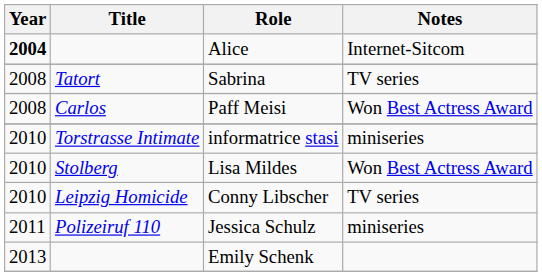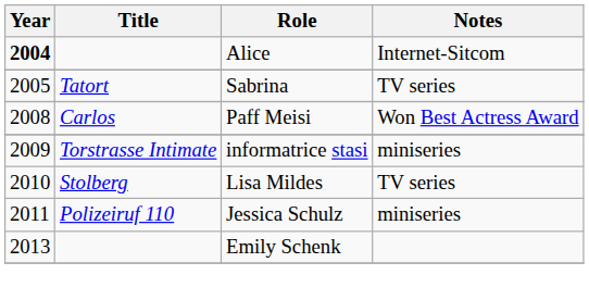Sabrina | Year: 2008 -> 2005
informatrice stasi | Year: 2010 -> 2009
Lisa Mildes | Notes: Won Best Actress Award -> TV series
- row: 2010 | Leipzig Homicide | Conny Libscher | TV series
